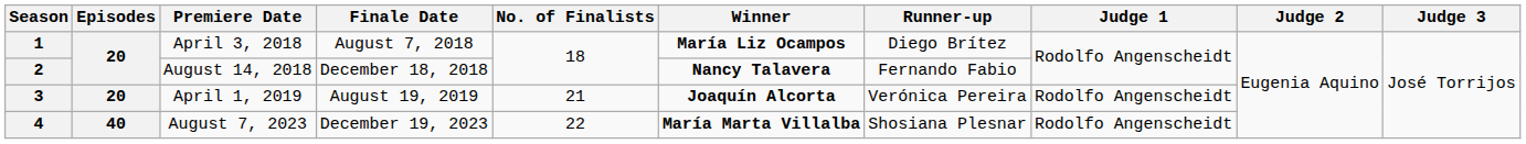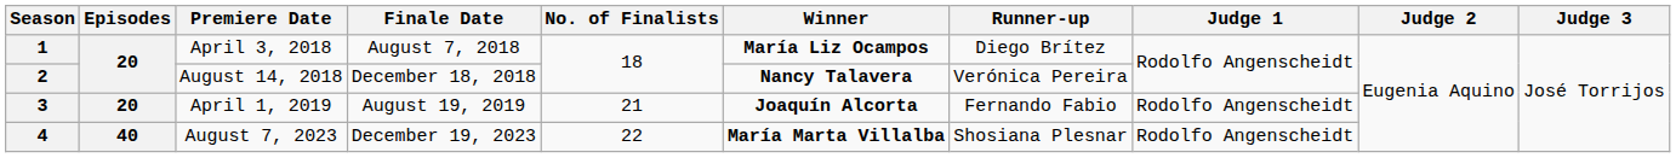2 | Runner-up: Fernando Fabio -> Verónica Pereira
3 | Runner-up: Verónica Pereira -> Fernando Fabio
